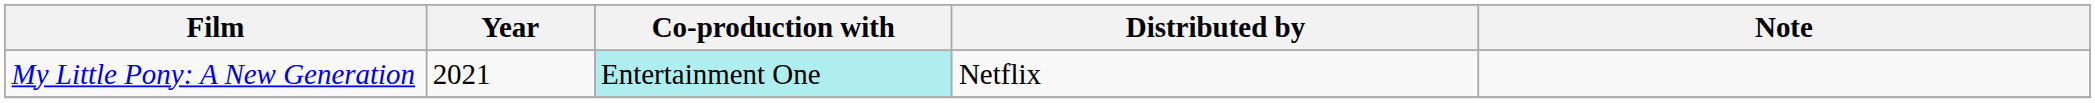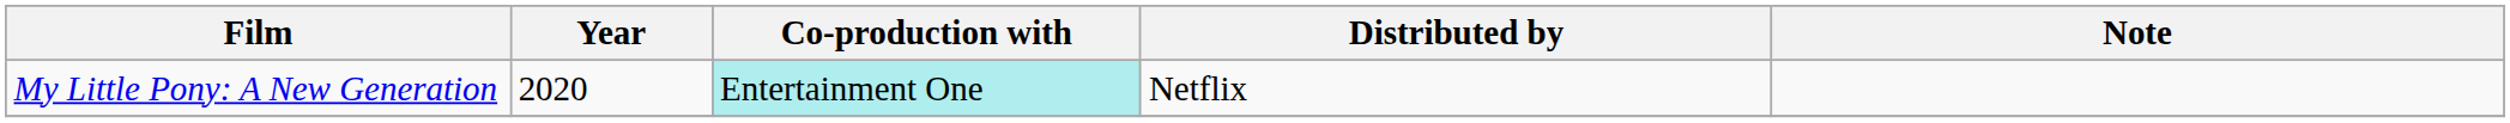My Little Pony: A New Generation | Year: 2021 -> 2020
